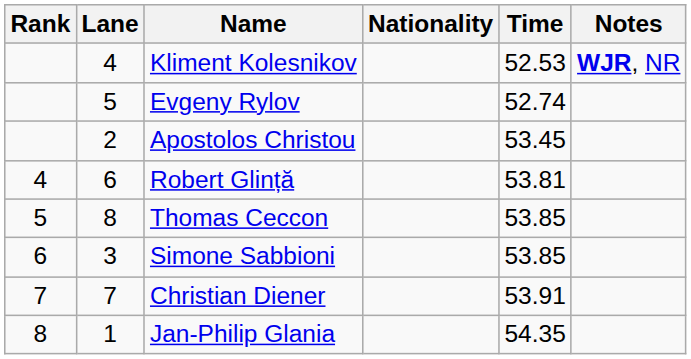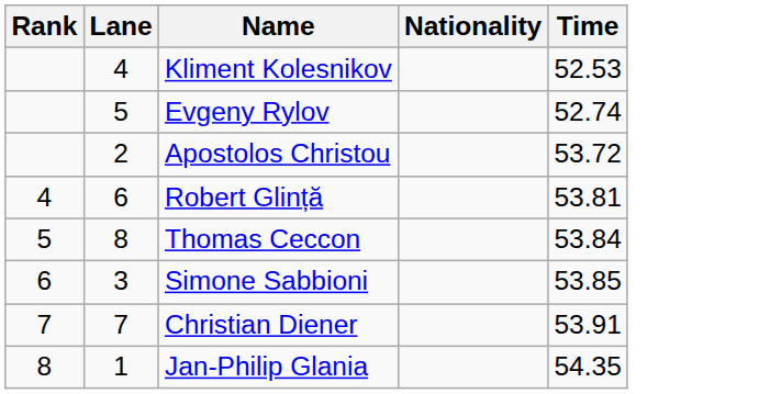- column: Notes | WJR, NR
Apostolos Christou | Time: 53.45 -> 53.72
Thomas Ceccon | Time: 53.85 -> 53.84
